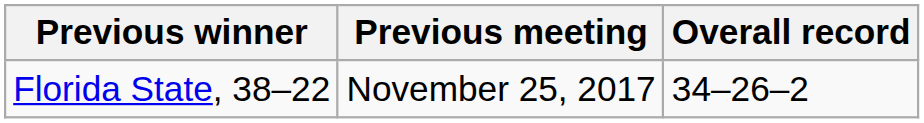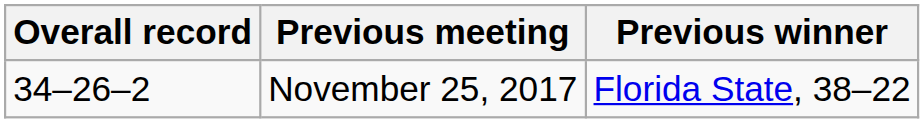columns swapped: Overall record <-> Previous winner
